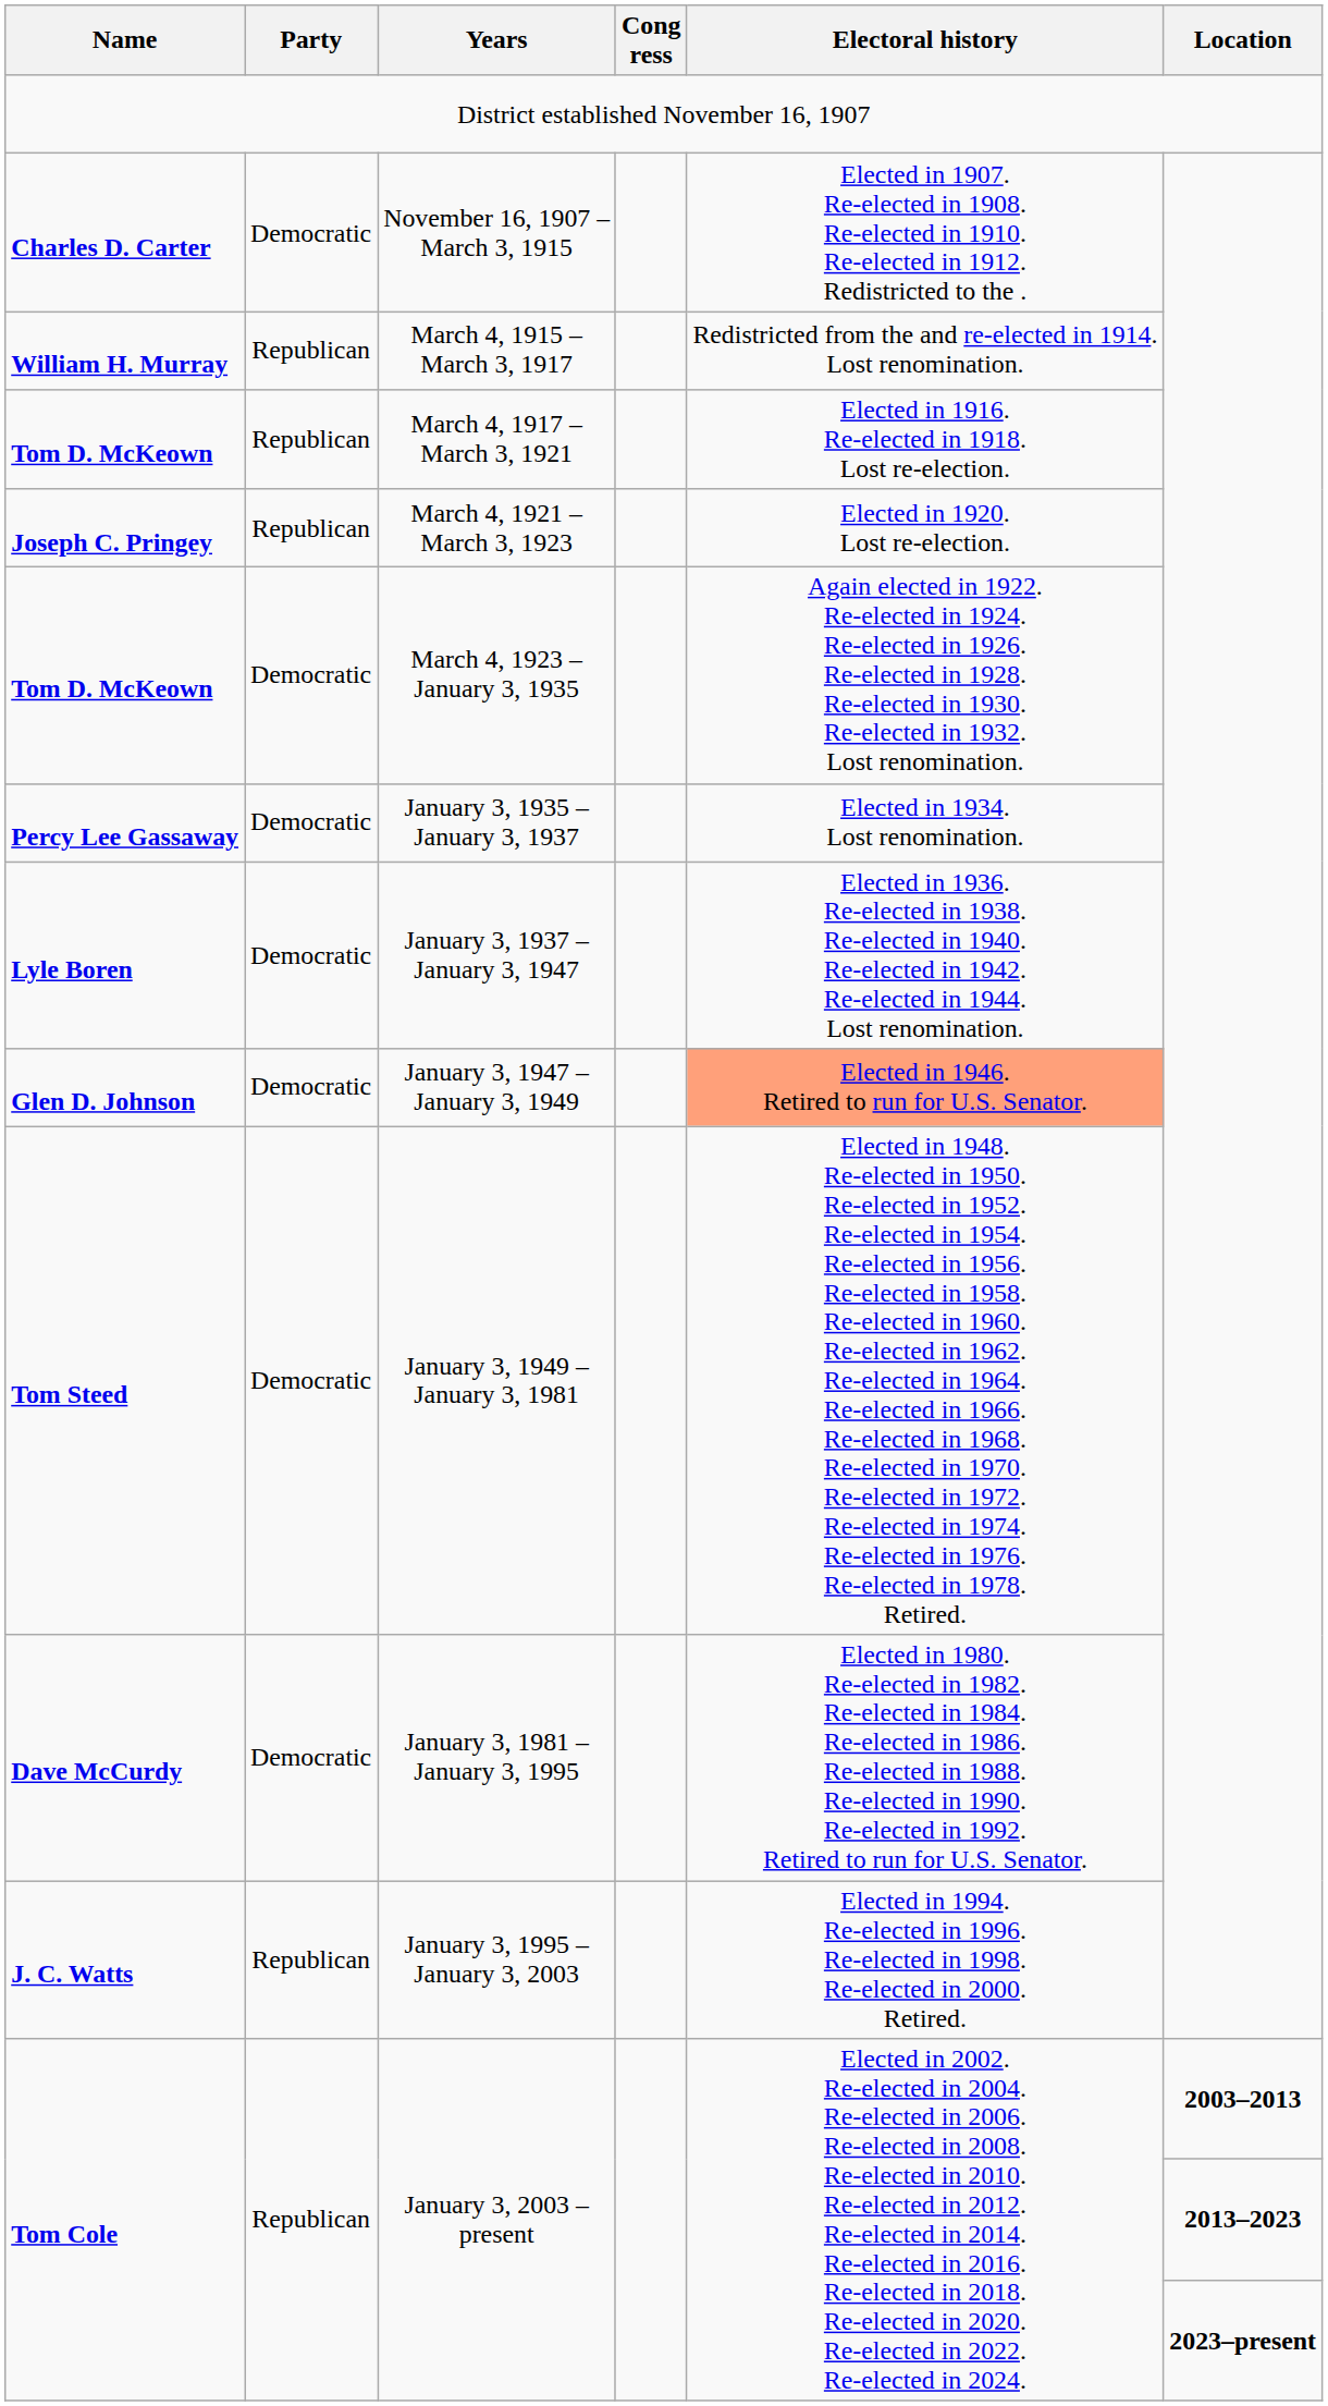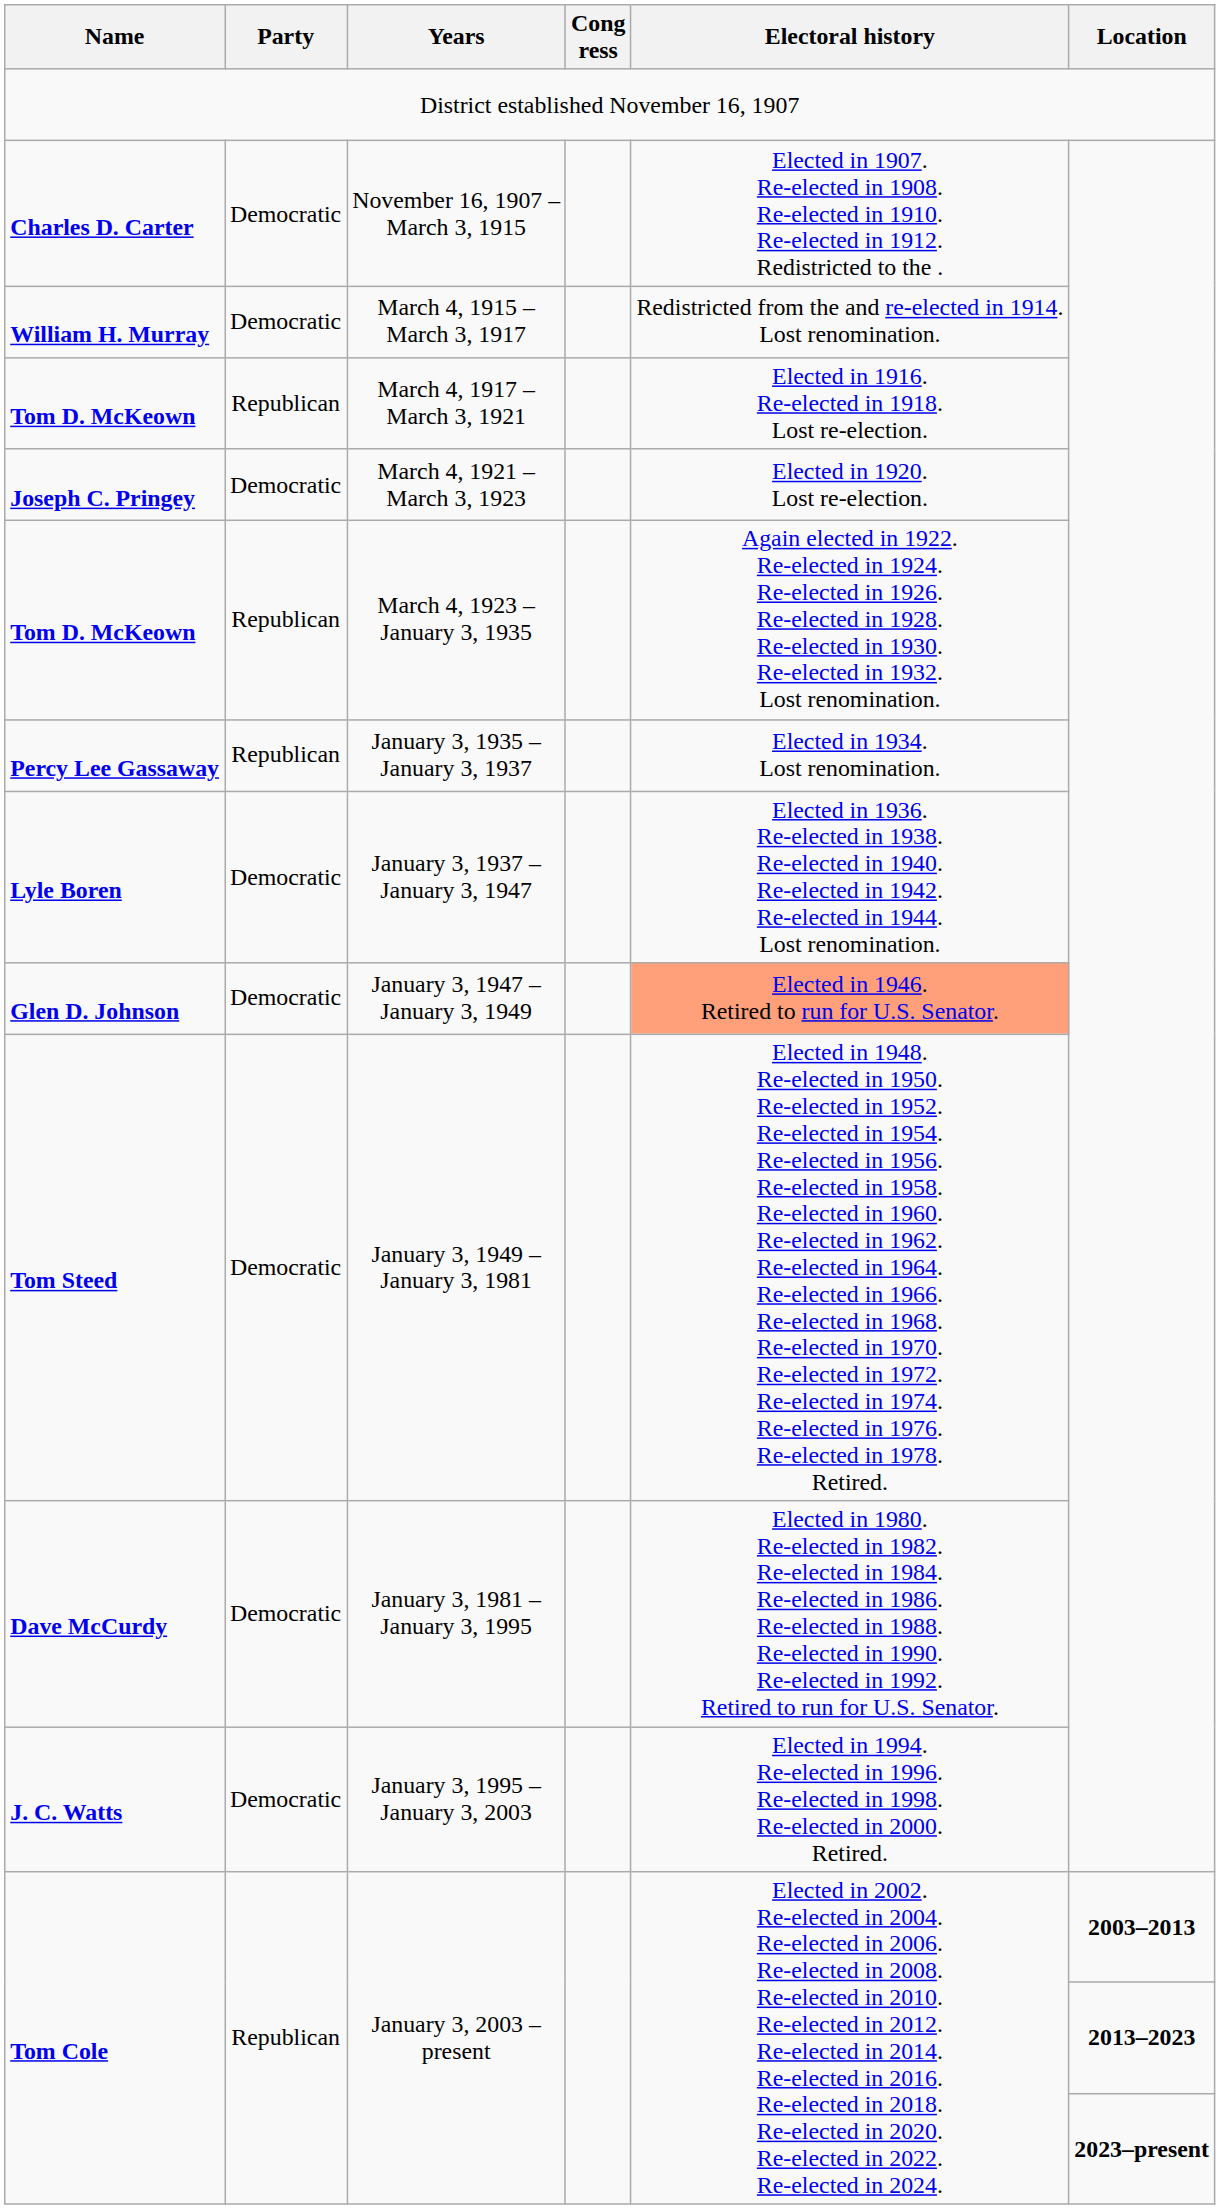March 4, 1915 – March 3, 1917 | Party: Republican -> Democratic
March 4, 1921 – March 3, 1923 | Party: Republican -> Democratic
March 4, 1923 – January 3, 1935 | Party: Democratic -> Republican
January 3, 1935 – January 3, 1937 | Party: Democratic -> Republican
January 3, 1995 – January 3, 2003 | Party: Republican -> Democratic
